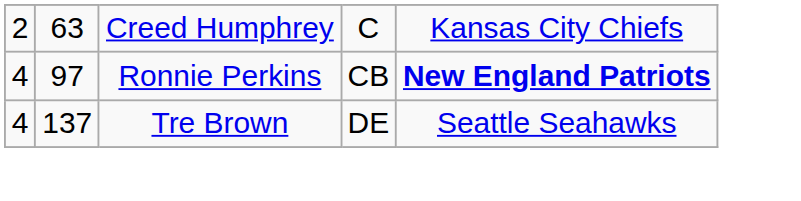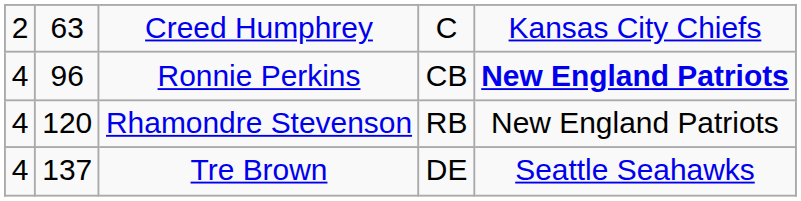Ronnie Perkins | column 2: 97 -> 96
+ row: 4 | 120 | Rhamondre Stevenson | RB | New England Patriots
